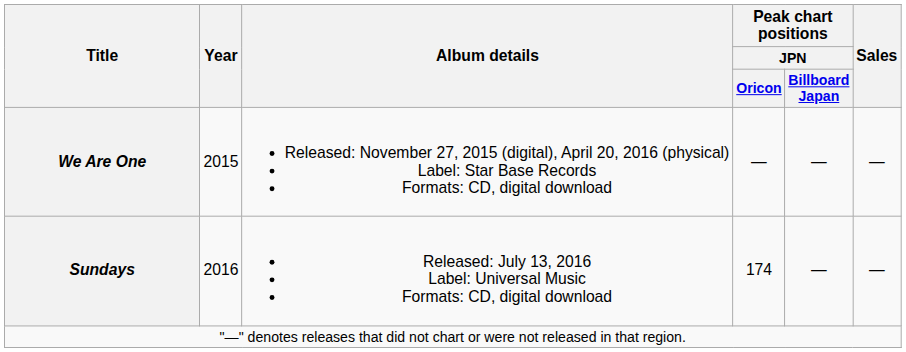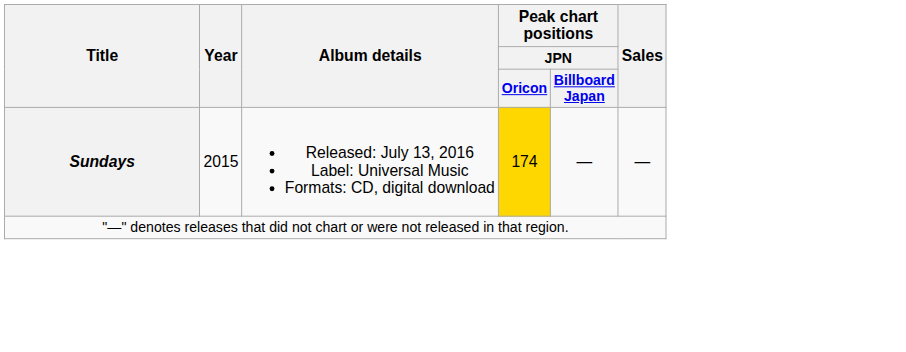- row: We Are One | 2015 | Released: November 27, 2015 (digital), April 20, 2016 (physical) Label: Star Base Records Formats: CD, digital download | — | — | —
Sundays | Year: 2016 -> 2015
Sundays | Peak chart positions / JPN / Oricon: no background -> gold background
